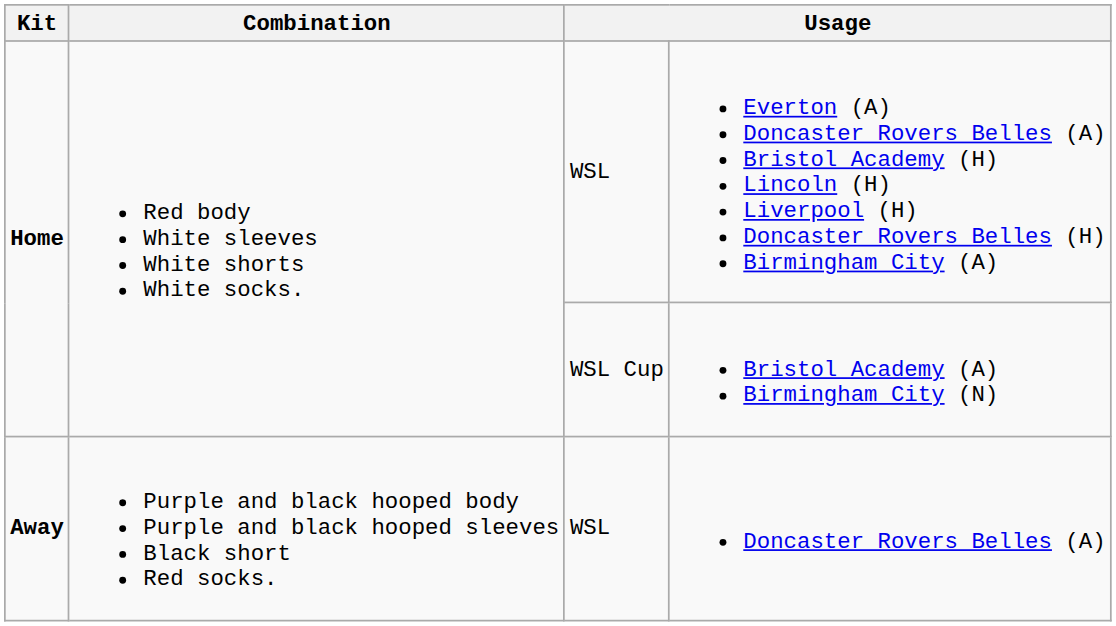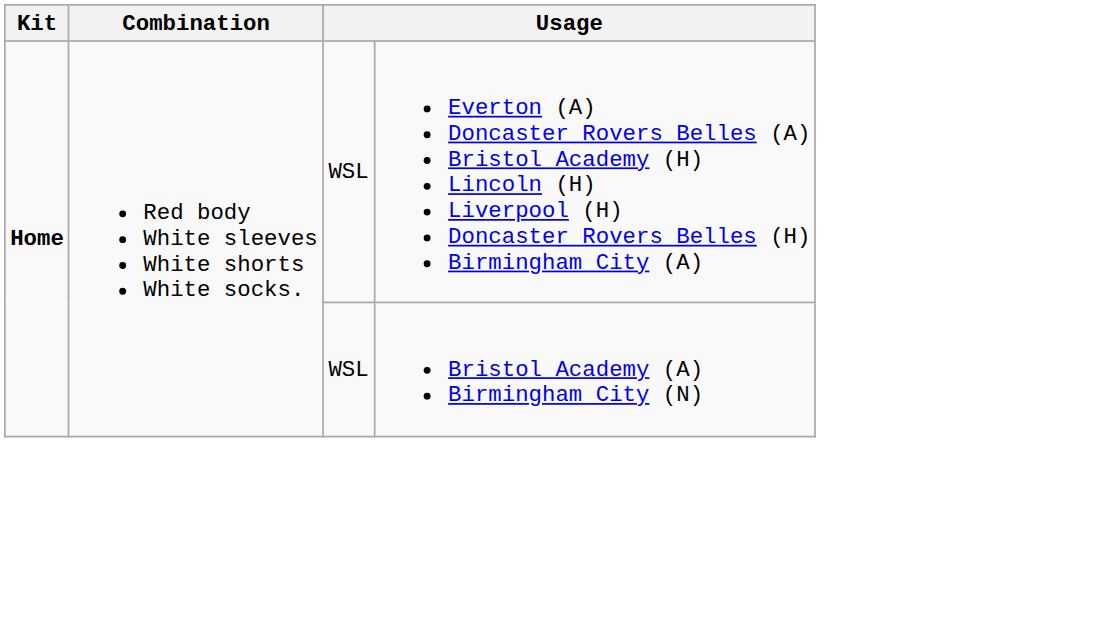Bristol Academy (A) Birmingham City (N) | column 3: WSL Cup -> WSL
- row: Away | Purple and black hooped body Purple and black hooped sleeves Black short Red socks. | WSL | Doncaster Rovers Belles (A)
